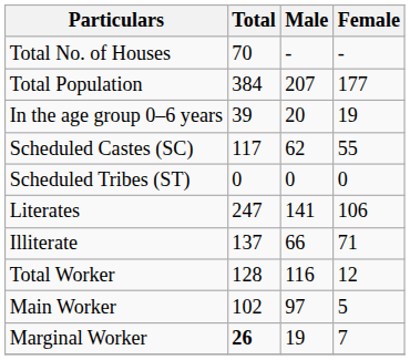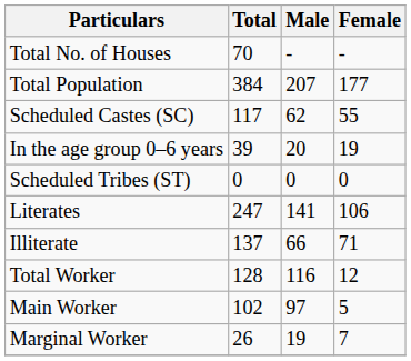rows swapped: In the age group 0–6 years <-> Scheduled Castes (SC)
Marginal Worker | Total: bold -> normal
